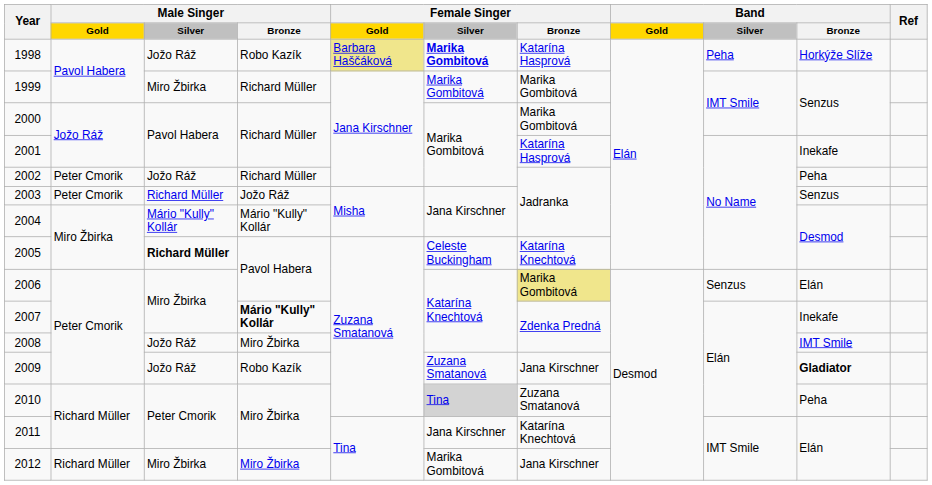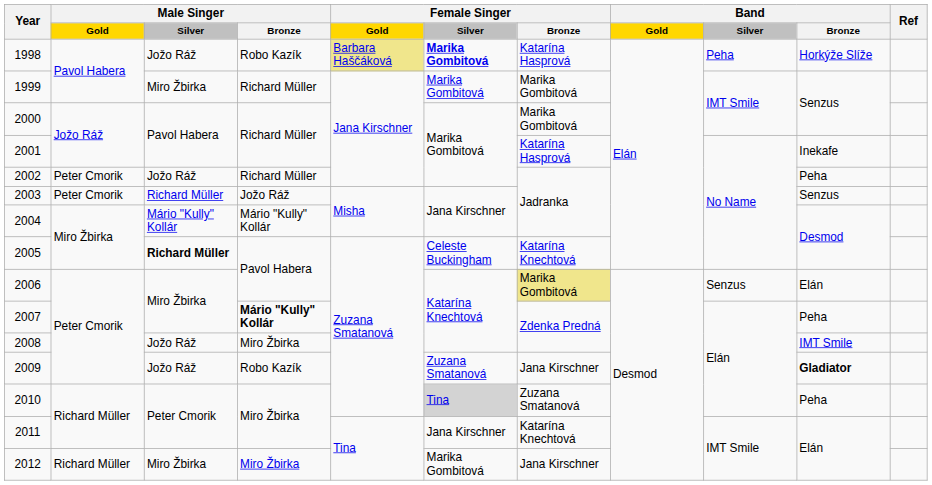2007 | Band / Bronze: Inekafe -> Peha
